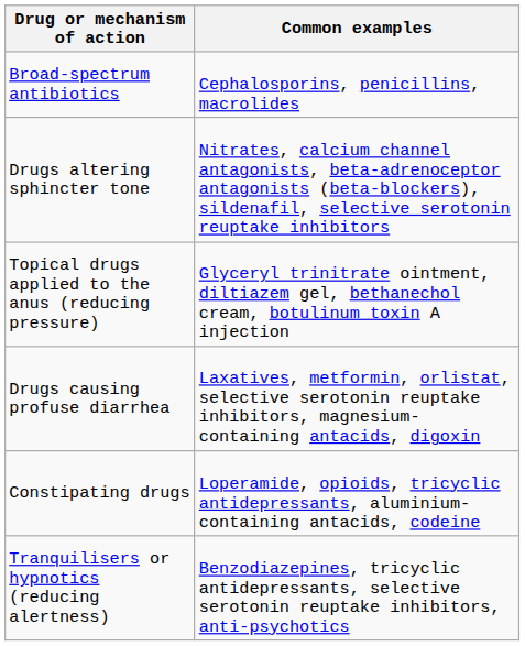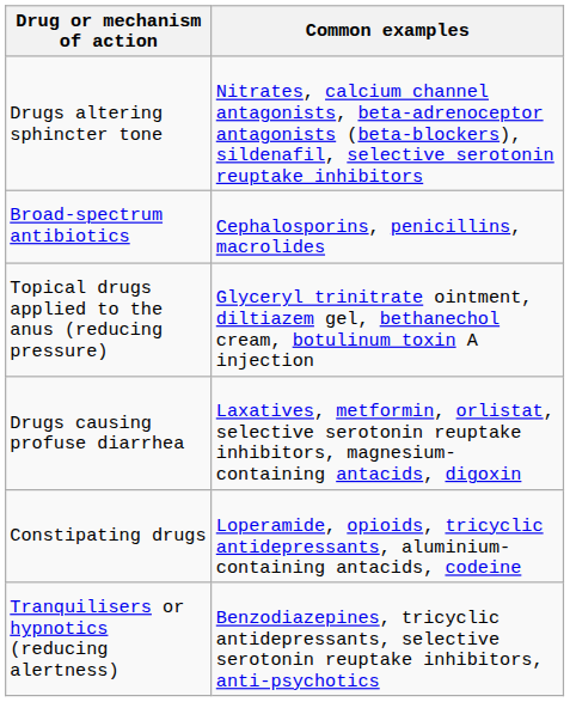rows swapped: Drugs altering sphincter tone <-> Broad-spectrum antibiotics
